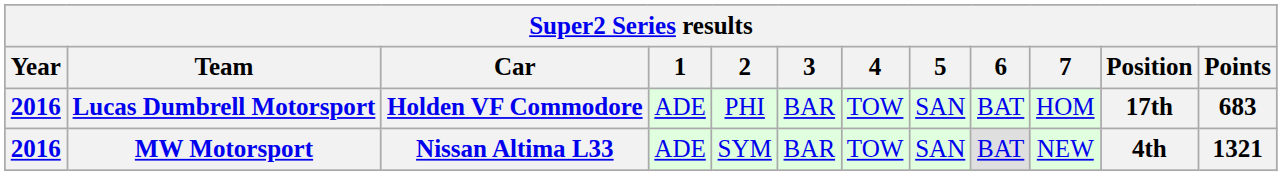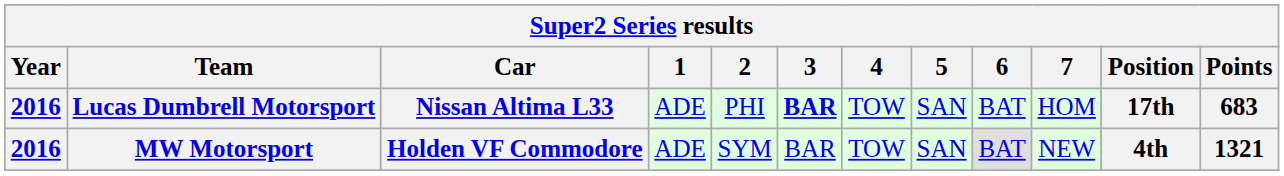Lucas Dumbrell Motorsport | Car: Holden VF Commodore -> Nissan Altima L33
Lucas Dumbrell Motorsport | 3: normal -> bold
MW Motorsport | Car: Nissan Altima L33 -> Holden VF Commodore
